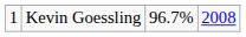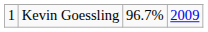Kevin Goessling | column 4: 2008 -> 2009
